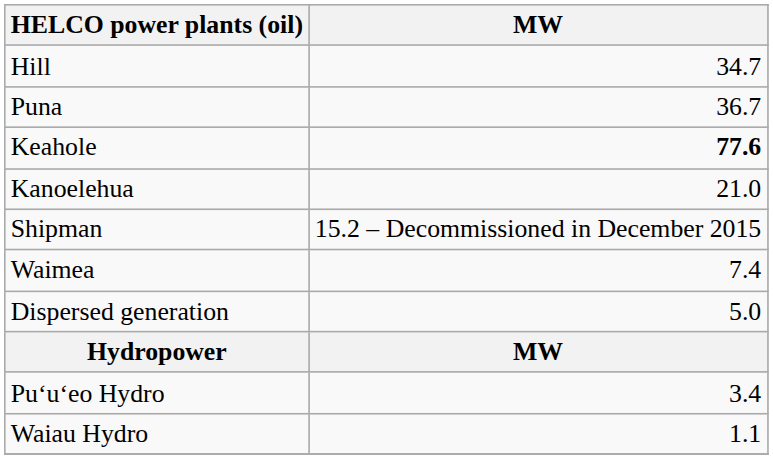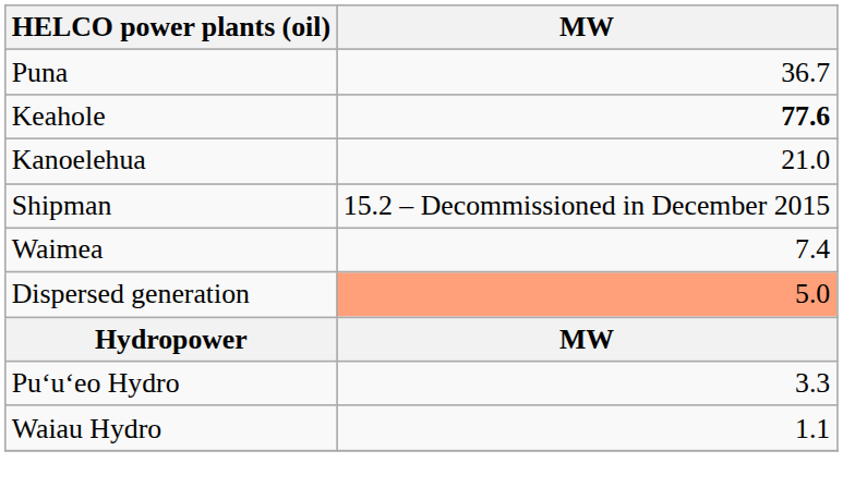- row: Hill | 34.7
Dispersed generation | MW: no background -> lightsalmon background
Pu‘u‘eo Hydro | MW: 3.4 -> 3.3
